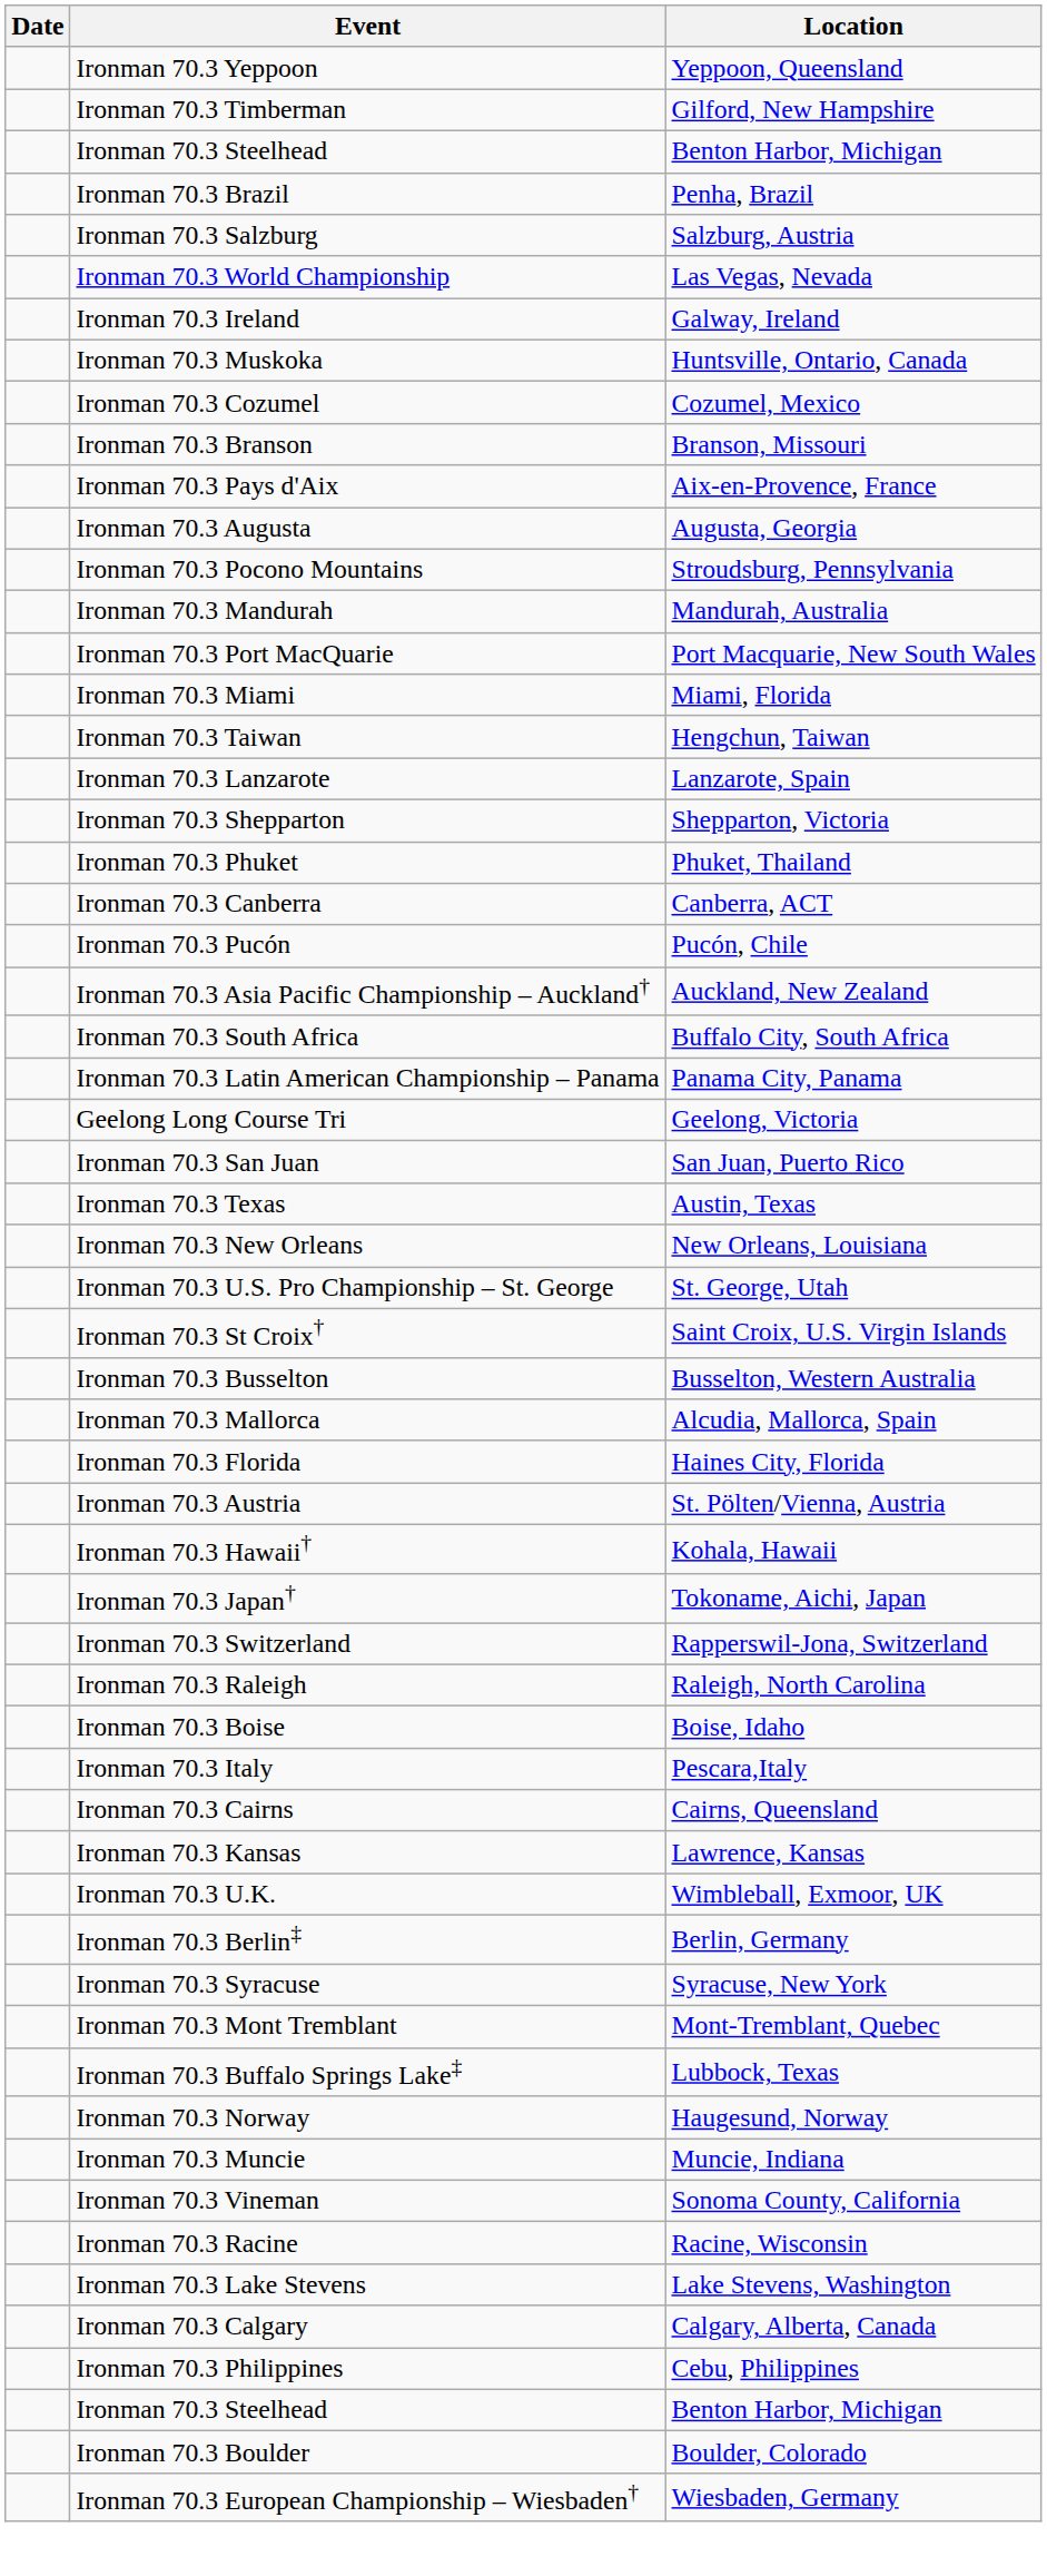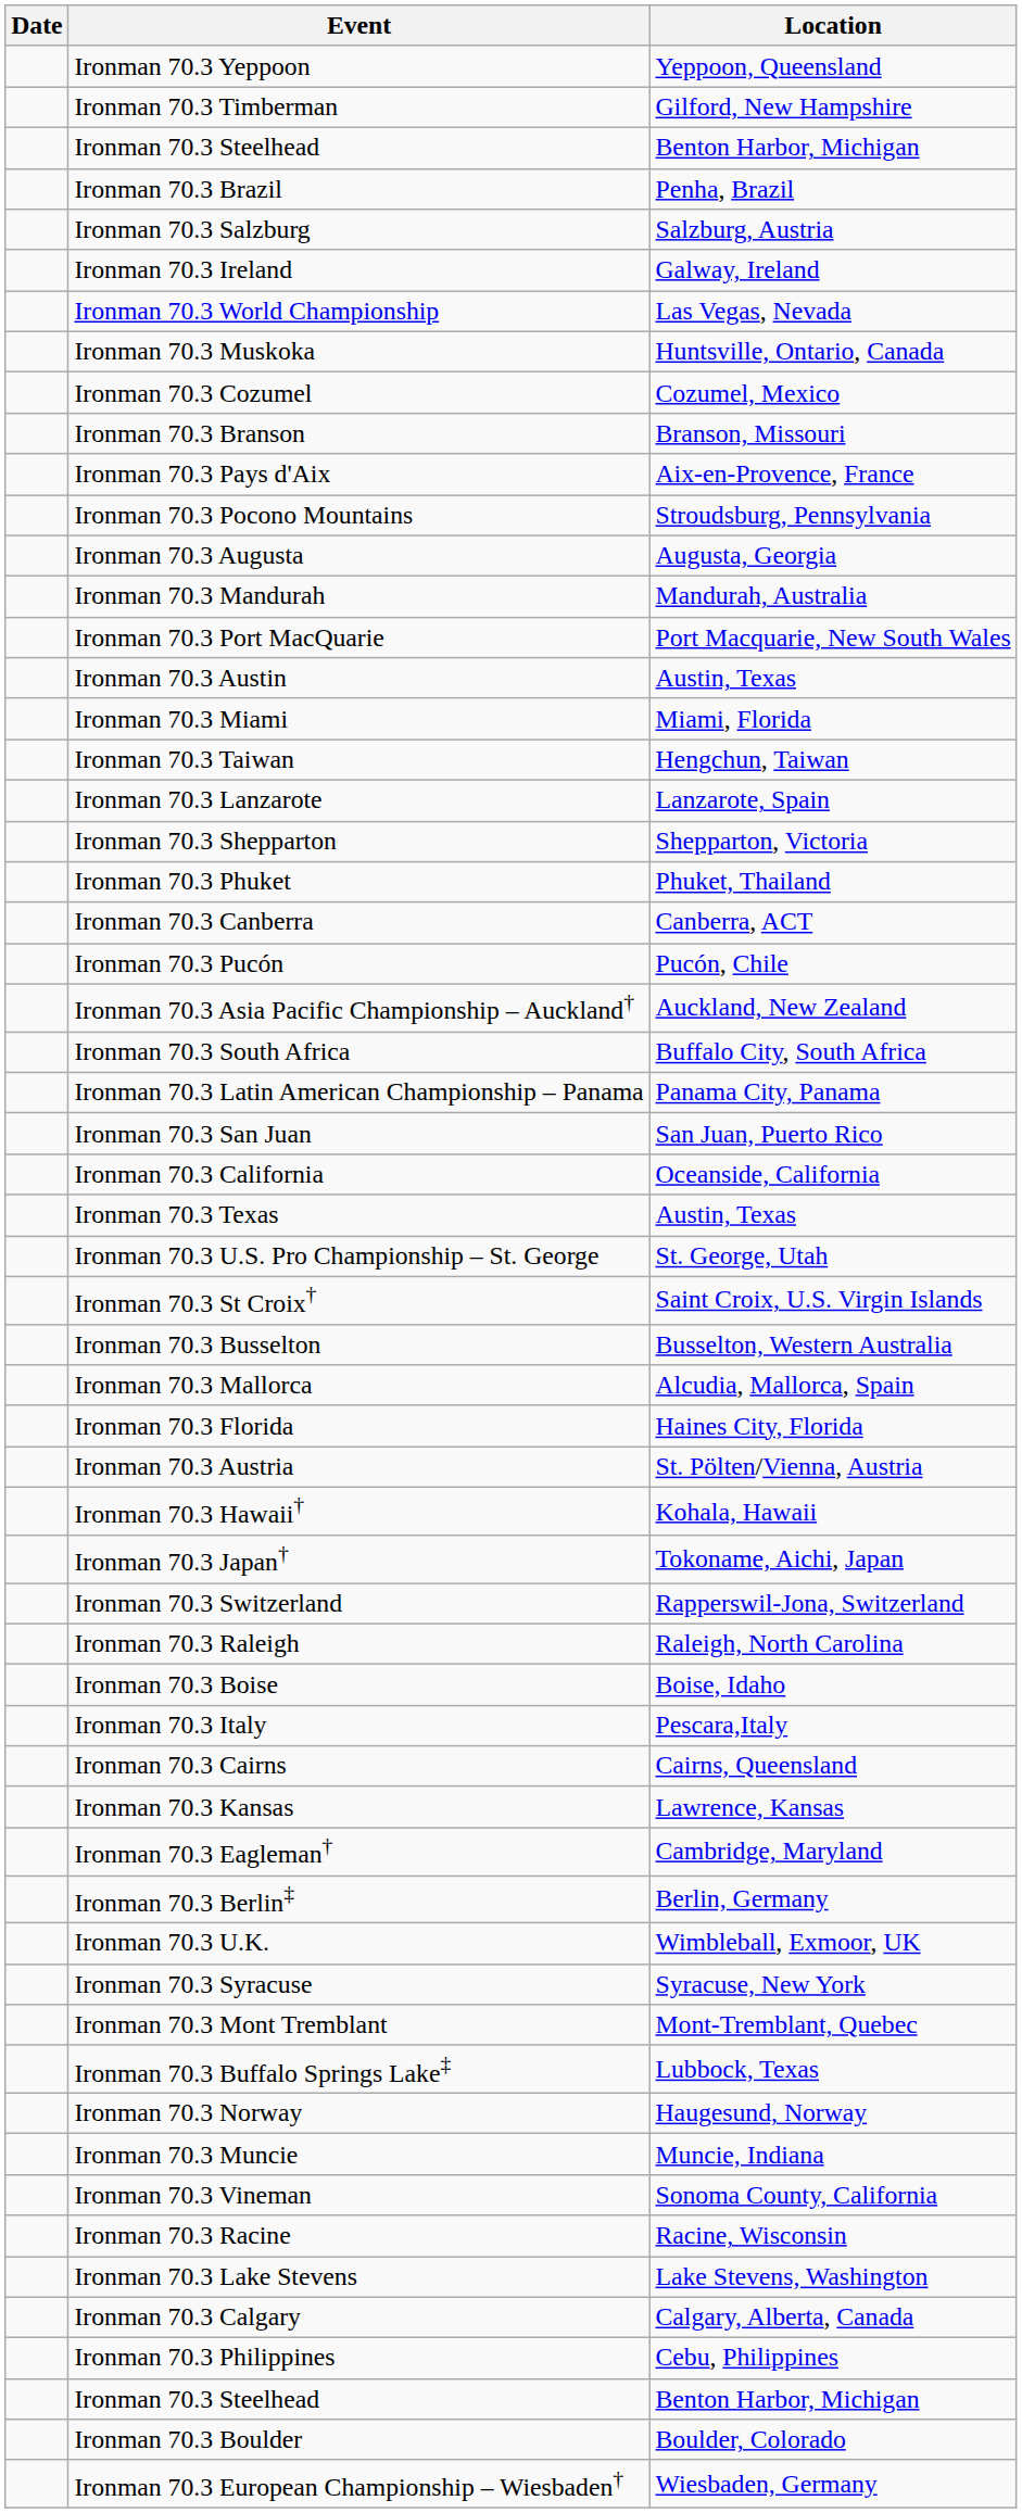rows swapped: Ironman 70.3 Ireland <-> Ironman 70.3 World Championship
rows swapped: Ironman 70.3 Pocono Mountains <-> Ironman 70.3 Augusta
+ row: Ironman 70.3 Austin | Austin, Texas
- row: Geelong Long Course Tri | Geelong, Victoria
+ row: Ironman 70.3 California | Oceanside, California
- row: Ironman 70.3 New Orleans | New Orleans, Louisiana
+ row: Ironman 70.3 Eagleman† | Cambridge, Maryland
rows swapped: Ironman 70.3 Berlin‡ <-> Ironman 70.3 U.K.
